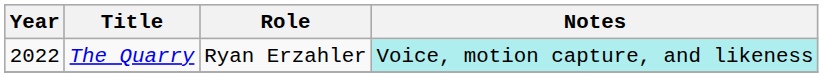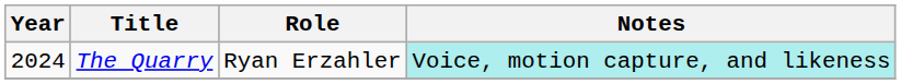The Quarry | Year: 2022 -> 2024
